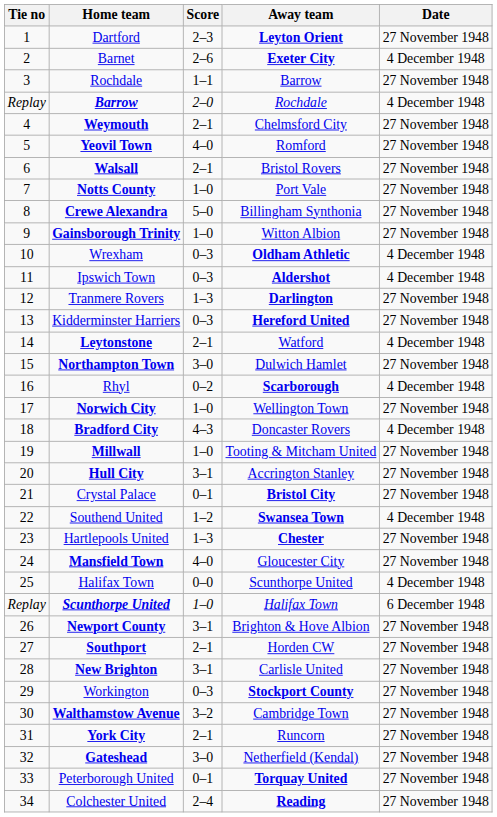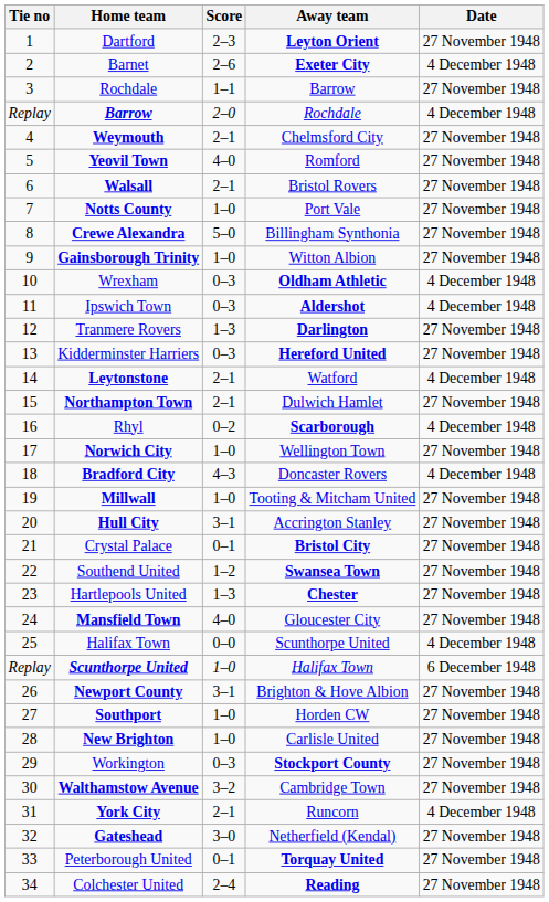Northampton Town | Score: 3–0 -> 2–1
Southend United | Date: 4 December 1948 -> 27 November 1948
Southport | Score: 2–1 -> 1–0
New Brighton | Score: 3–1 -> 1–0
York City | Date: 27 November 1948 -> 4 December 1948
